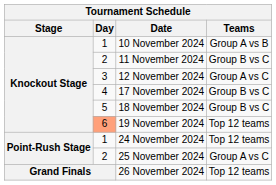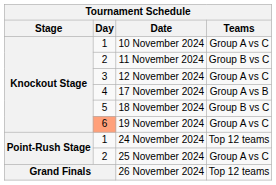10 November 2024 | Teams: Group A vs B -> Group A vs C
17 November 2024 | Teams: Group B vs C -> Group A vs B
19 November 2024 | Teams: Top 12 teams -> Group A vs C
